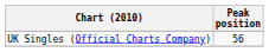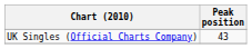UK Singles (Official Charts Company) | Peak position: 56 -> 43
